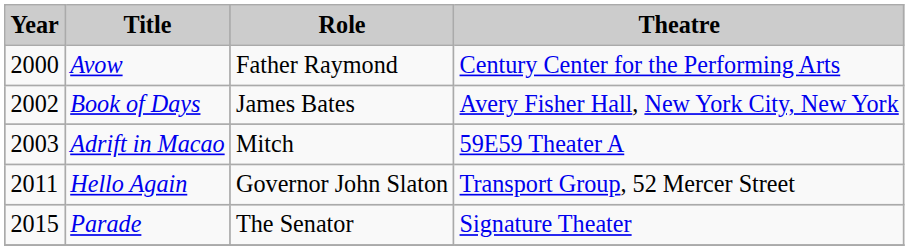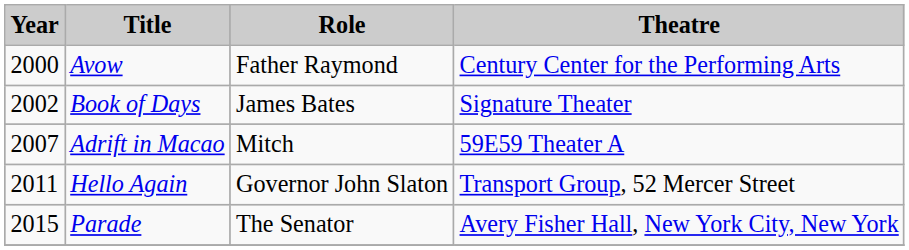Book of Days | Theatre: Avery Fisher Hall, New York City, New York -> Signature Theater
Adrift in Macao | Year: 2003 -> 2007
Parade | Theatre: Signature Theater -> Avery Fisher Hall, New York City, New York
